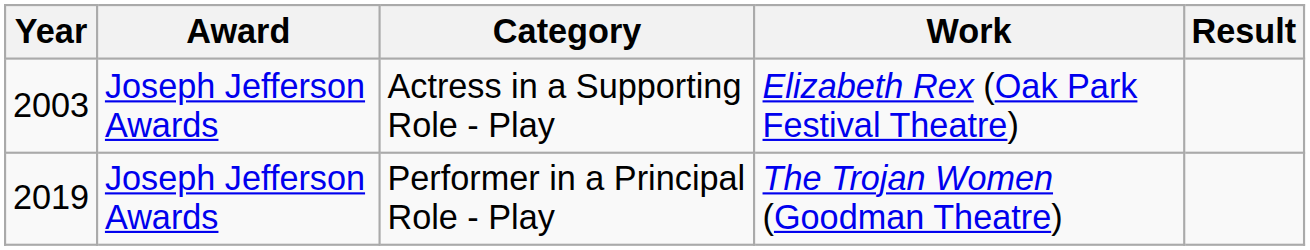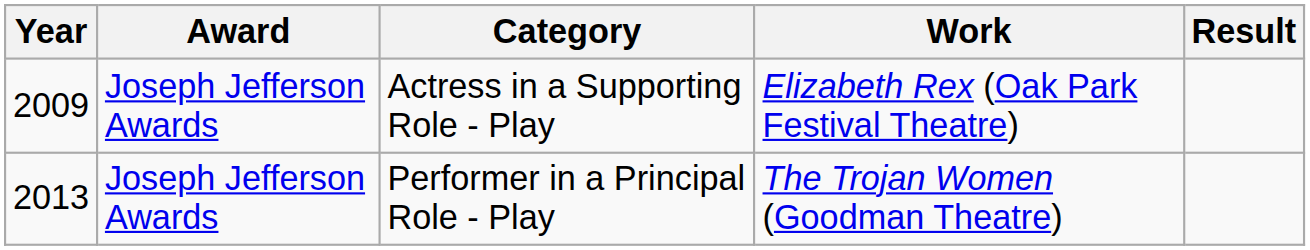Actress in a Supporting Role - Play | Year: 2003 -> 2009
Performer in a Principal Role - Play | Year: 2019 -> 2013
